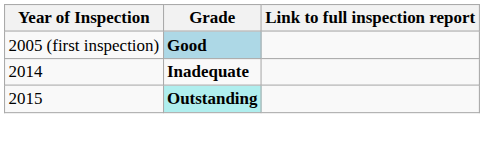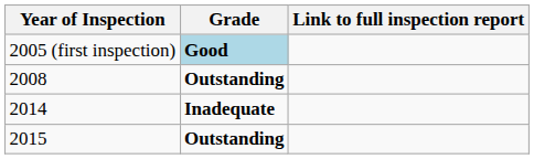+ row: 2008 | Outstanding
2015 | Grade: paleturquoise background -> no background
